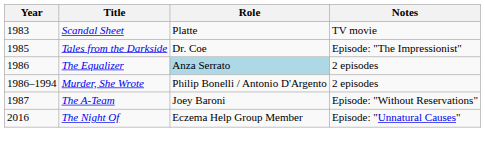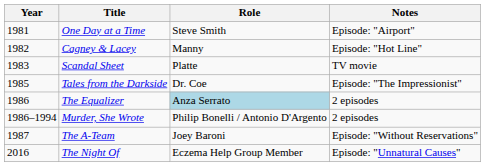+ row: 1981 | One Day at a Time | Steve Smith | Episode: "Airport"
+ row: 1982 | Cagney & Lacey | Manny | Episode: "Hot Line"
